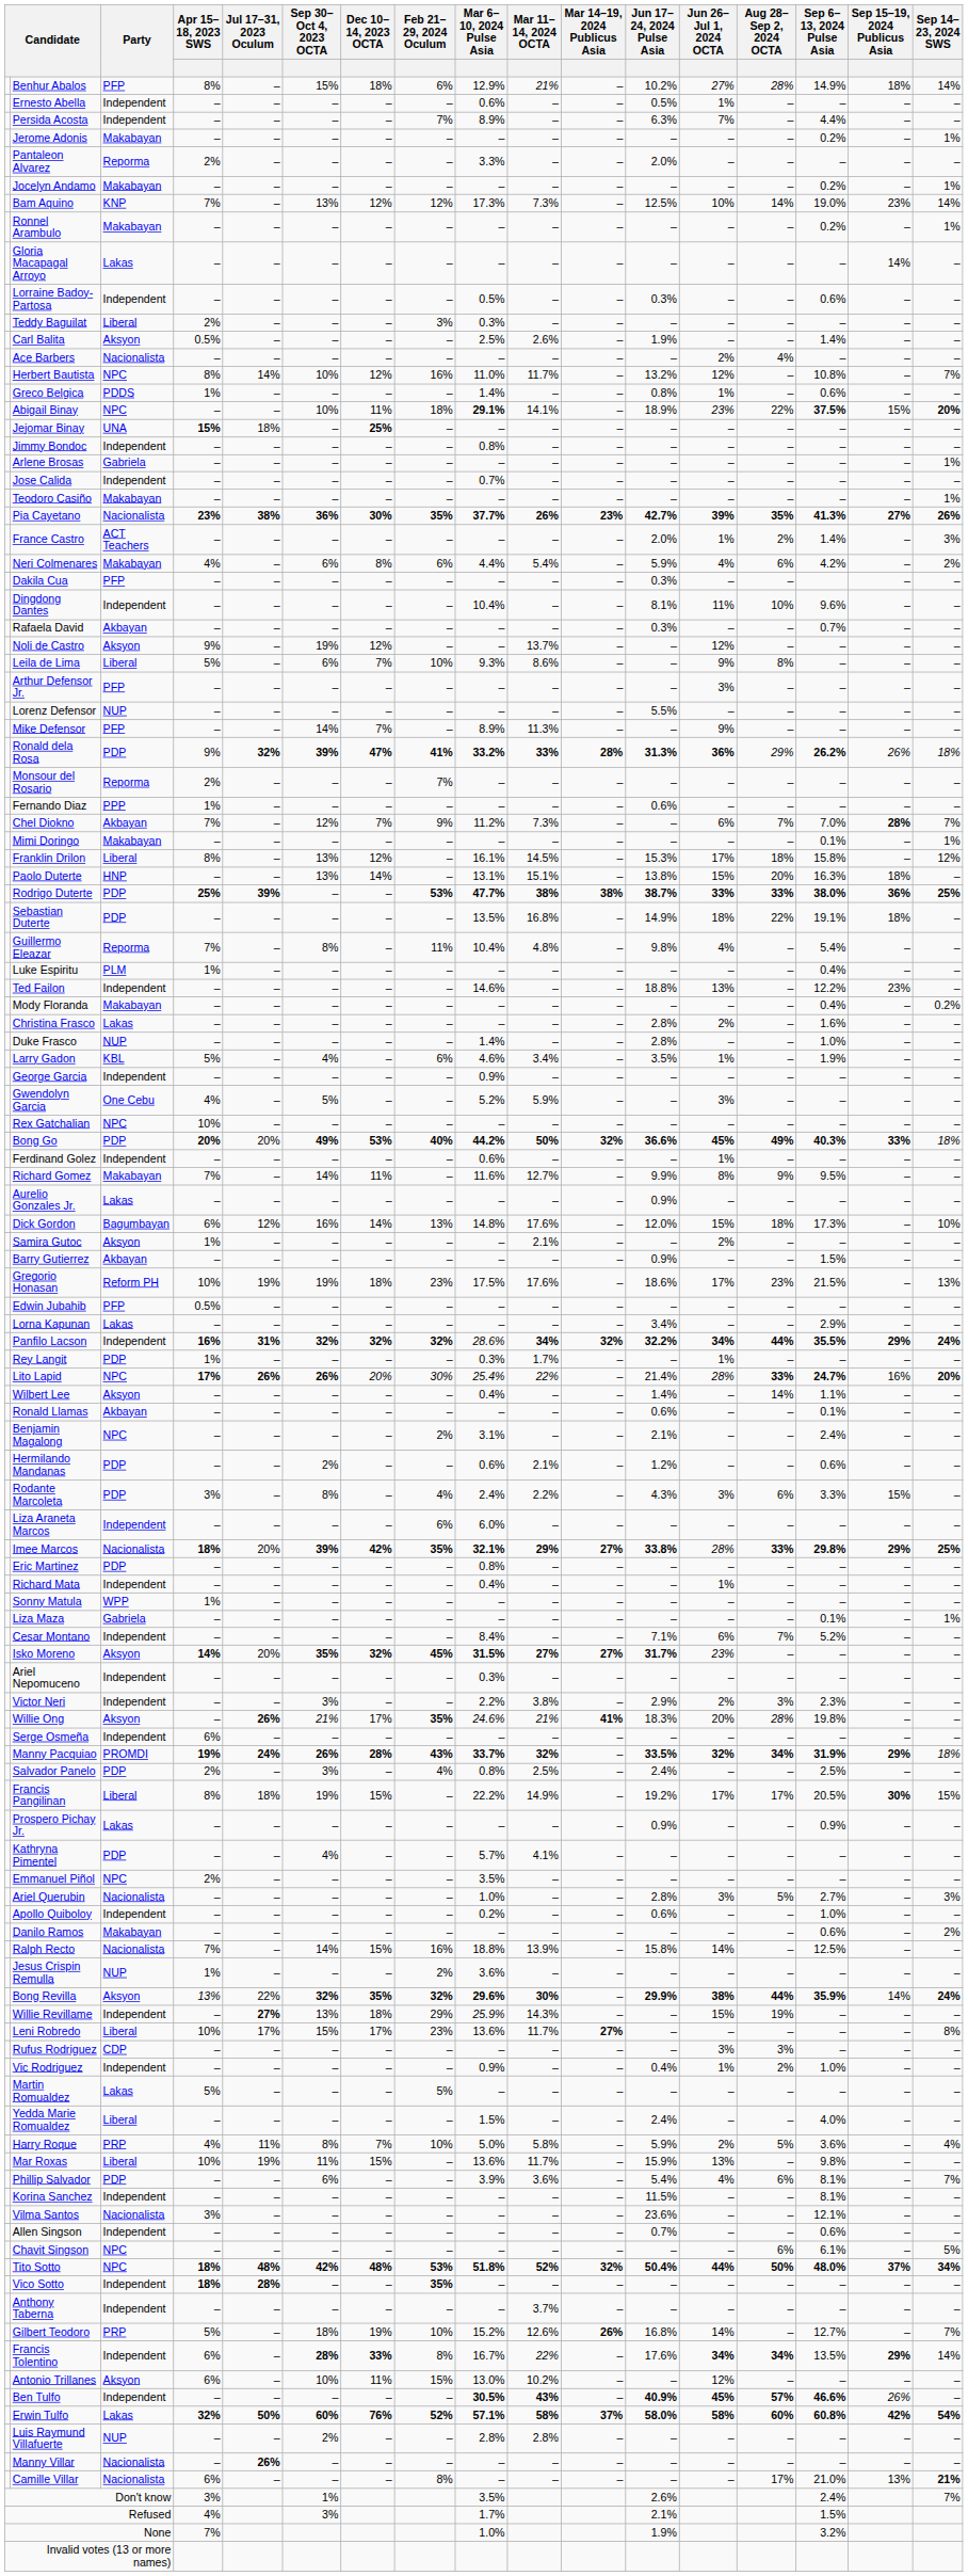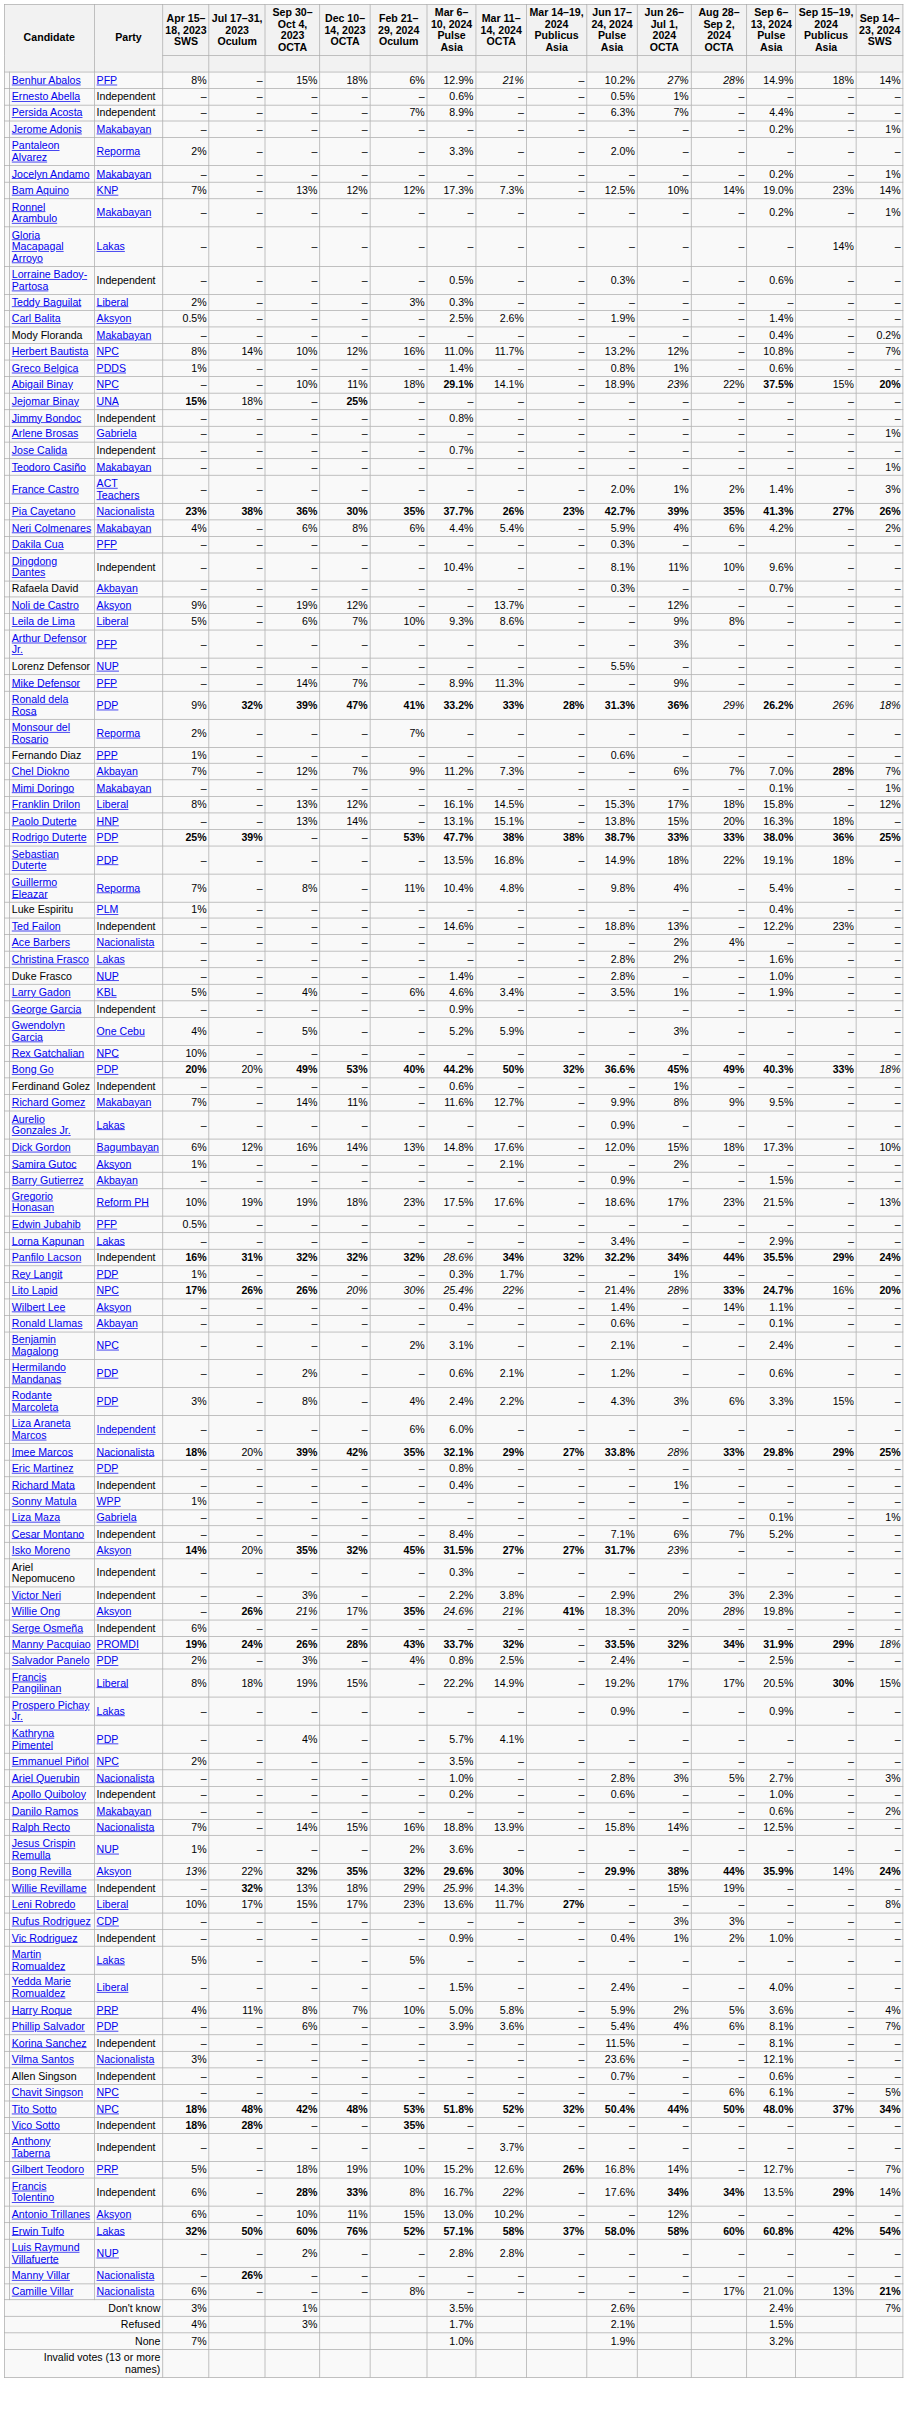rows swapped: Ace Barbers <-> Mody Floranda
rows swapped: France Castro <-> Pia Cayetano
Willie Revillame | Jul 17–31, 2023 Oculum: 27% -> 32%
- row: Mar Roxas | Liberal | 10% | 19% | 11% | 15% | – | 13.6% | 11.7% | – | 15.9% | 13% | – | 9.8% | – | –
- row: Ben Tulfo | Independent | – | – | – | – | – | 30.5% | 43% | – | 40.9% | 45% | 57% | 46.6% | 26% | –
